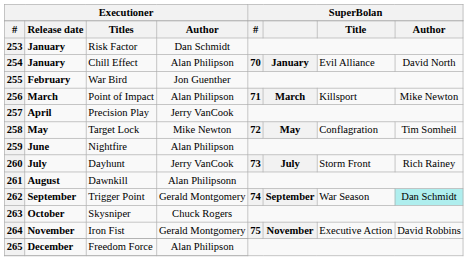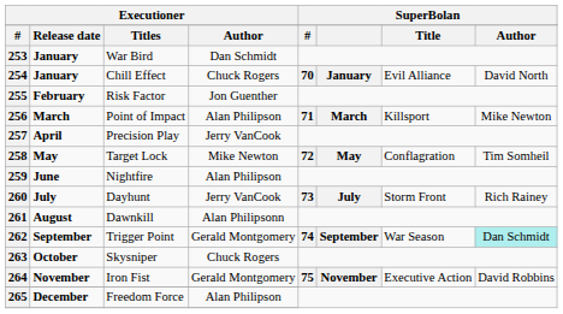253 | column 3: Risk Factor -> War Bird
254 | column 4: Alan Philipson -> Chuck Rogers
255 | column 3: War Bird -> Risk Factor
